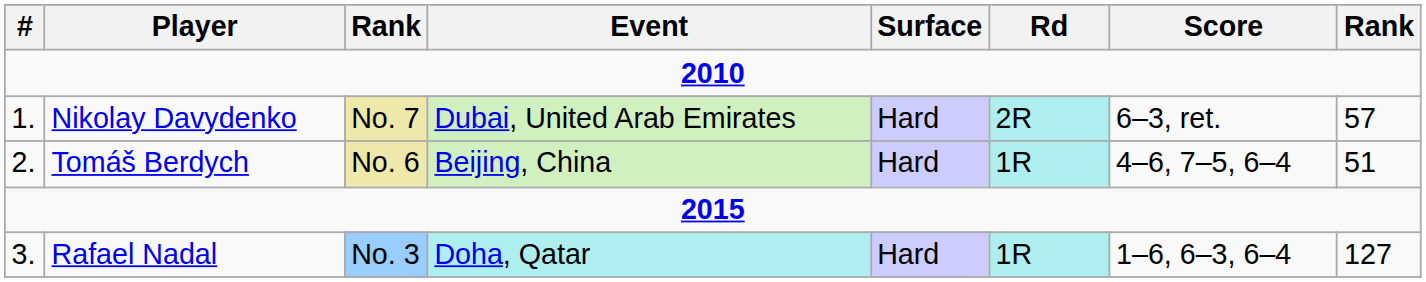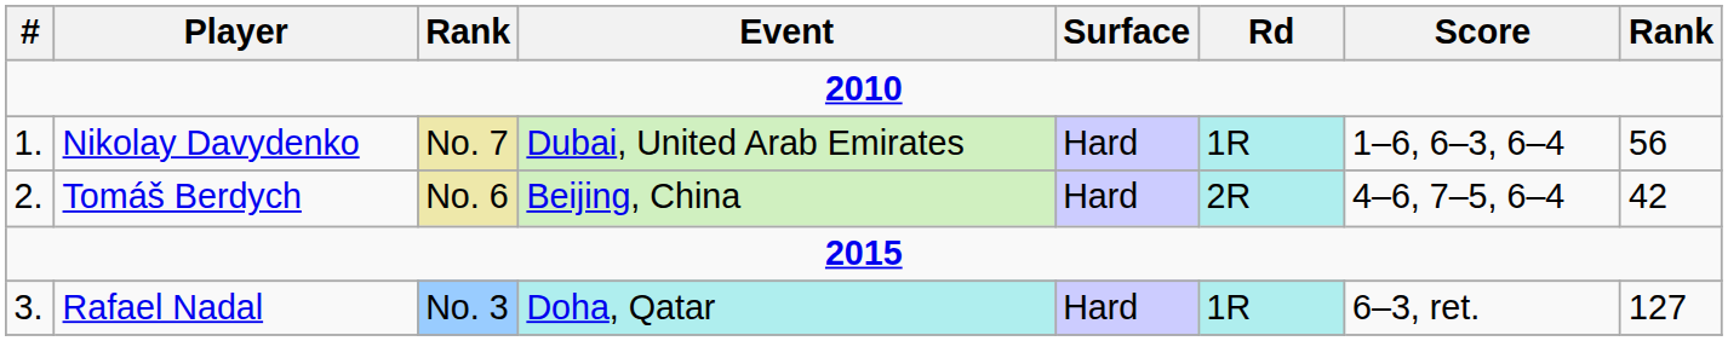Nikolay Davydenko | Rd: 2R -> 1R
Nikolay Davydenko | Score: 6–3, ret. -> 1–6, 6–3, 6–4
Nikolay Davydenko | column 8: 57 -> 56
Tomáš Berdych | Rd: 1R -> 2R
Tomáš Berdych | column 8: 51 -> 42
Rafael Nadal | Score: 1–6, 6–3, 6–4 -> 6–3, ret.
